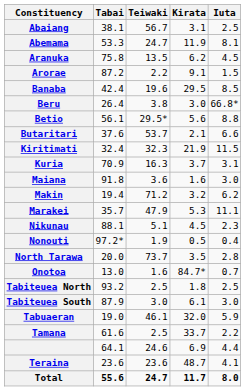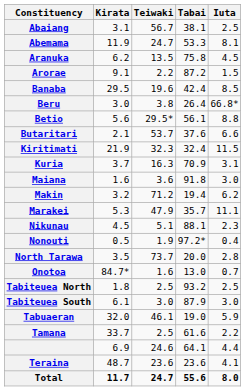columns swapped: Tabai <-> Kirata
